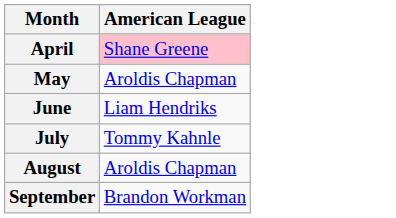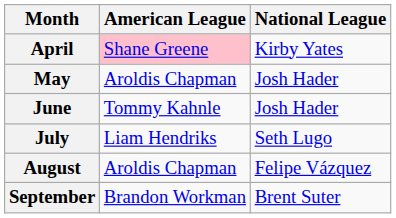+ column: National League | Kirby Yates | Josh Hader | Josh Hader | Seth Lugo | Felipe Vázquez | Brent Suter
June | American League: Liam Hendriks -> Tommy Kahnle
July | American League: Tommy Kahnle -> Liam Hendriks
